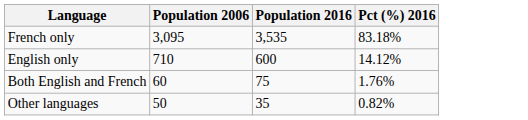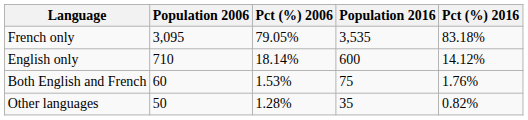+ column: Pct (%) 2006 | 79.05% | 18.14% | 1.53% | 1.28%
